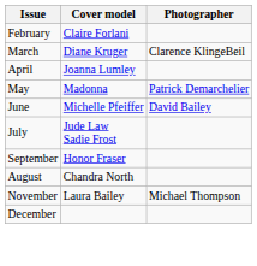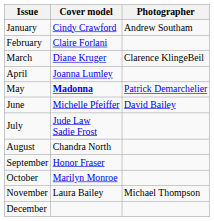+ row: January | Cindy Crawford | Andrew Southam
May | Cover model: normal -> bold
rows swapped: August <-> September
+ row: October | Marilyn Monroe
